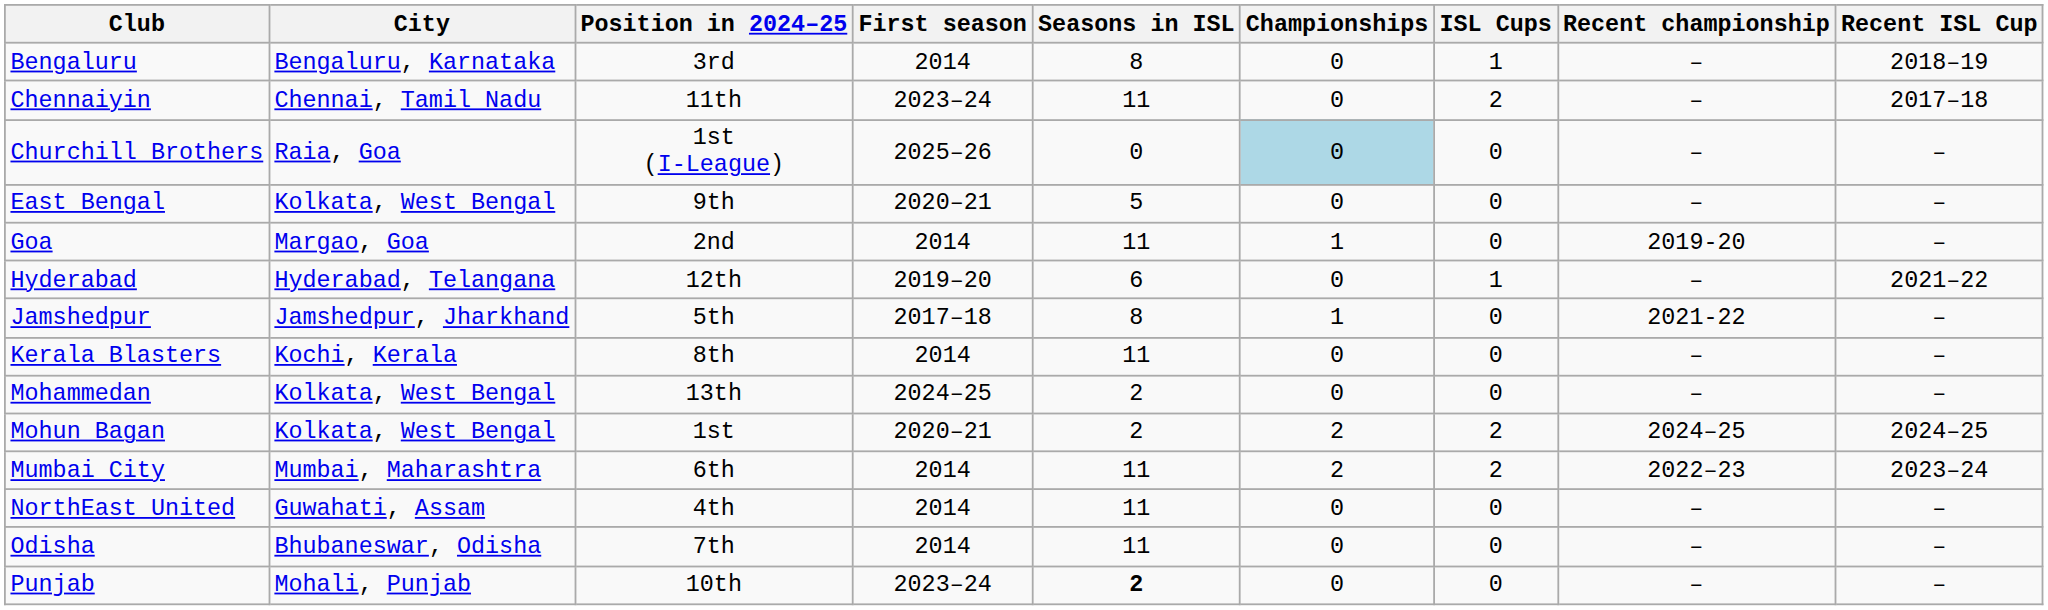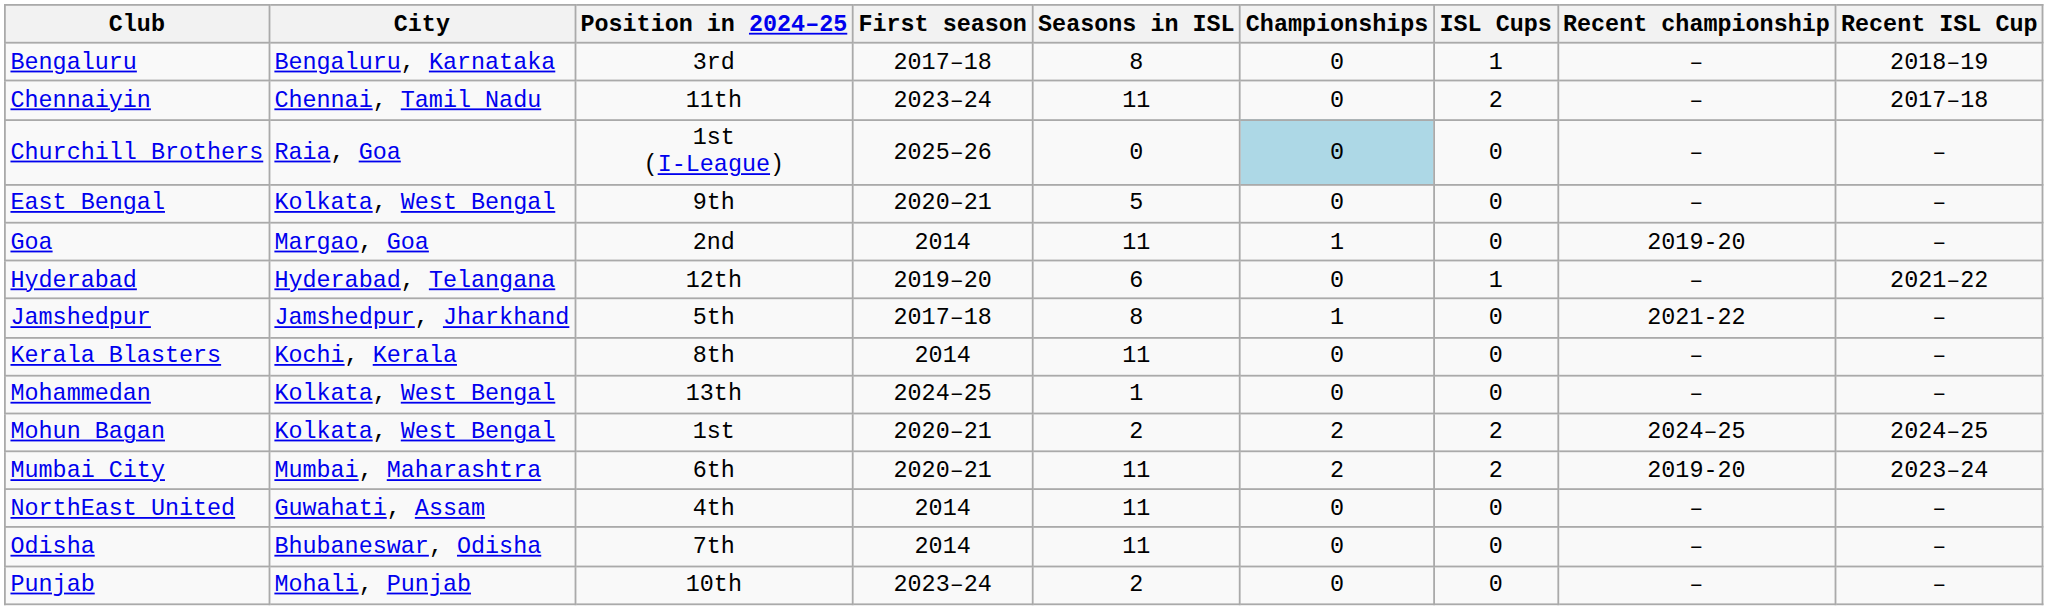Bengaluru | First season: 2014 -> 2017–18
Mohammedan | Seasons in ISL: 2 -> 1
Mumbai City | First season: 2014 -> 2020–21
Mumbai City | Recent championship: 2022–23 -> 2019-20
Punjab | Seasons in ISL: bold -> normal
